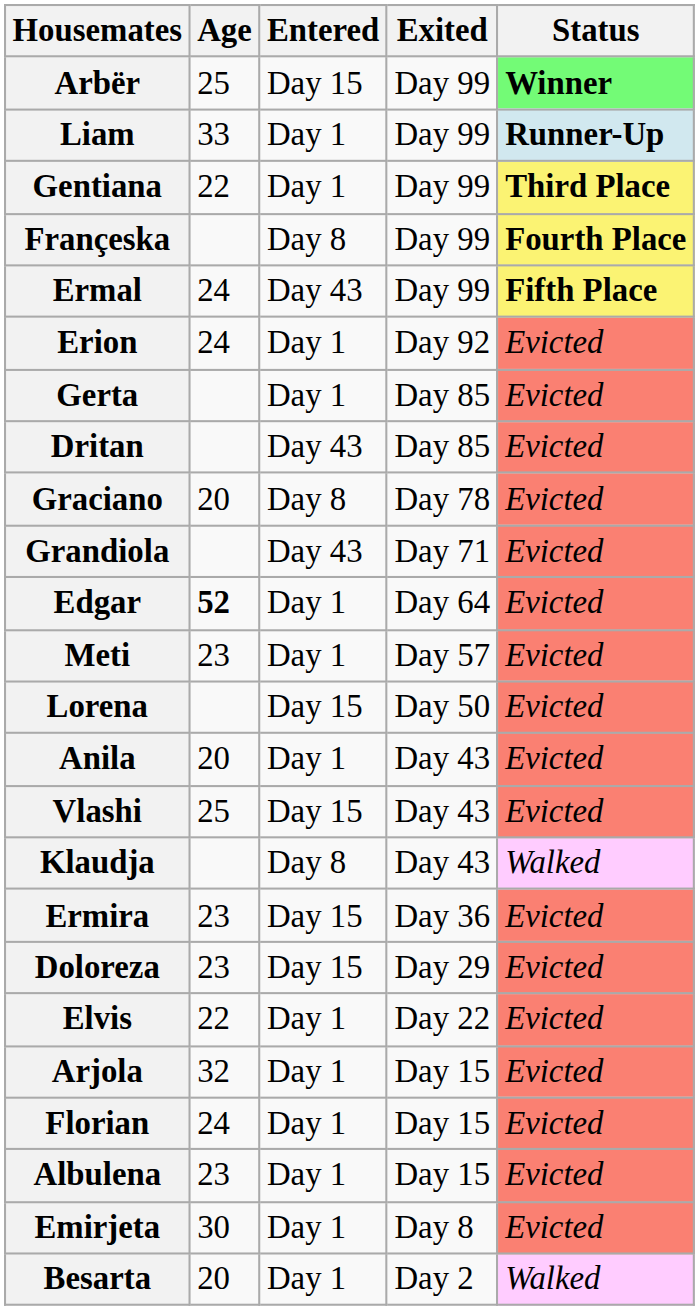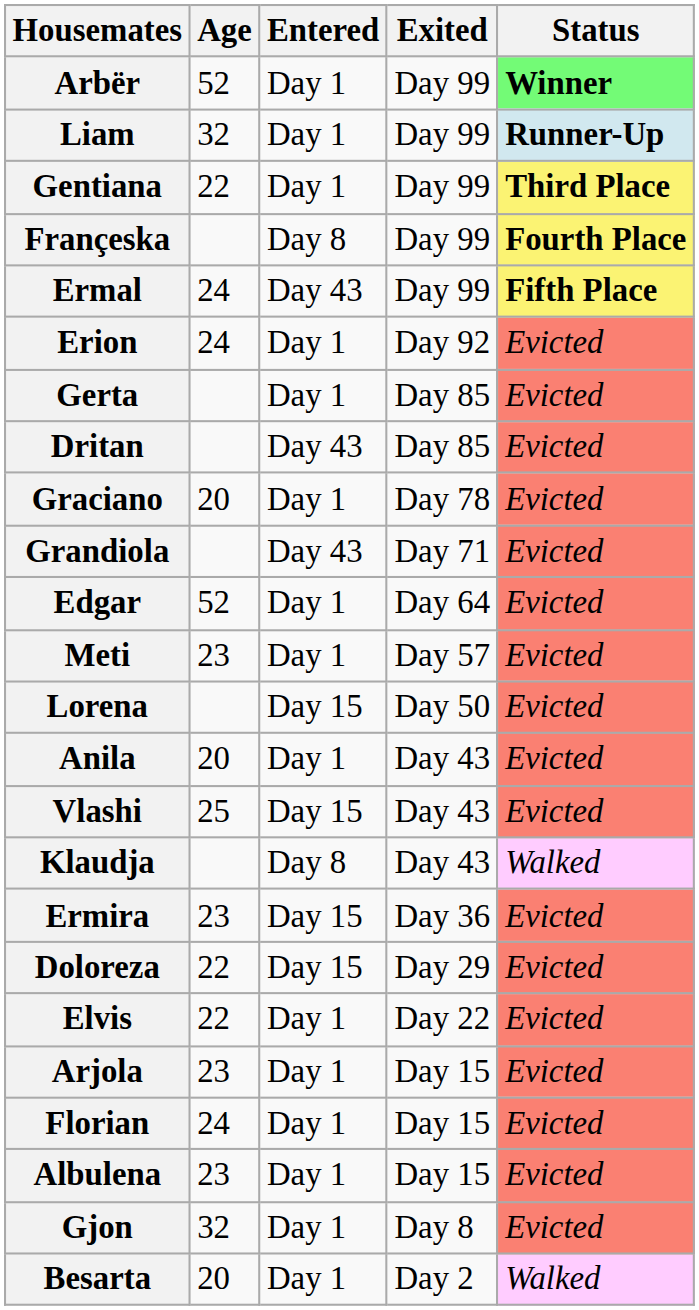Arbër | Age: 25 -> 52
Arbër | Entered: Day 15 -> Day 1
Liam | Age: 33 -> 32
Graciano | Entered: Day 8 -> Day 1
Edgar | Age: bold -> normal
Doloreza | Age: 23 -> 22
Arjola | Age: 32 -> 23
+ row: Gjon | 32 | Day 1 | Day 8 | Evicted
- row: Emirjeta | 30 | Day 1 | Day 8 | Evicted
